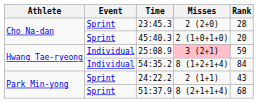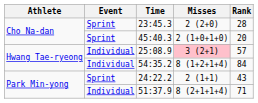25:08.9 | Rank: 59 -> 57
51:37.9 | Event: Sprint -> Individual
51:37.9 | Rank: 68 -> 71
